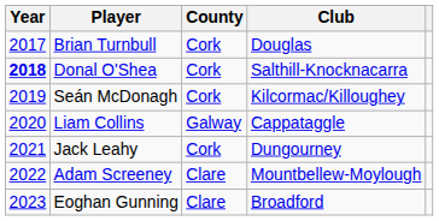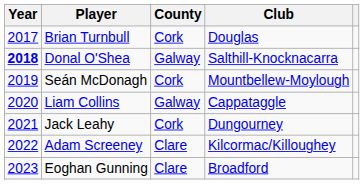Donal O'Shea | County: Cork -> Galway
Seán McDonagh | Club: Kilcormac/Killoughey -> Mountbellew-Moylough
Adam Screeney | Club: Mountbellew-Moylough -> Kilcormac/Killoughey
